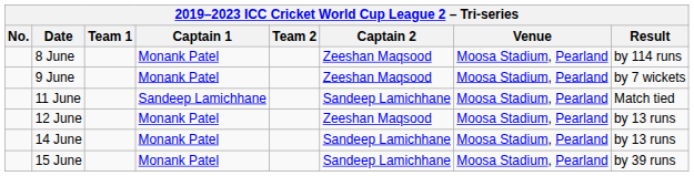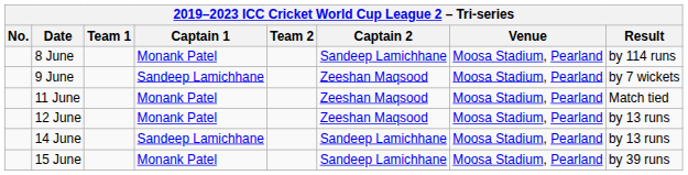8 June | Captain 2: Zeeshan Maqsood -> Sandeep Lamichhane
9 June | Captain 1: Monank Patel -> Sandeep Lamichhane
11 June | Captain 1: Sandeep Lamichhane -> Monank Patel
11 June | Captain 2: Sandeep Lamichhane -> Zeeshan Maqsood
14 June | Captain 1: Monank Patel -> Sandeep Lamichhane
